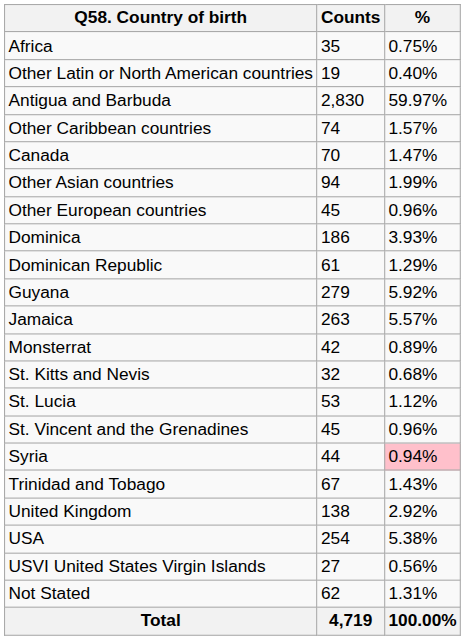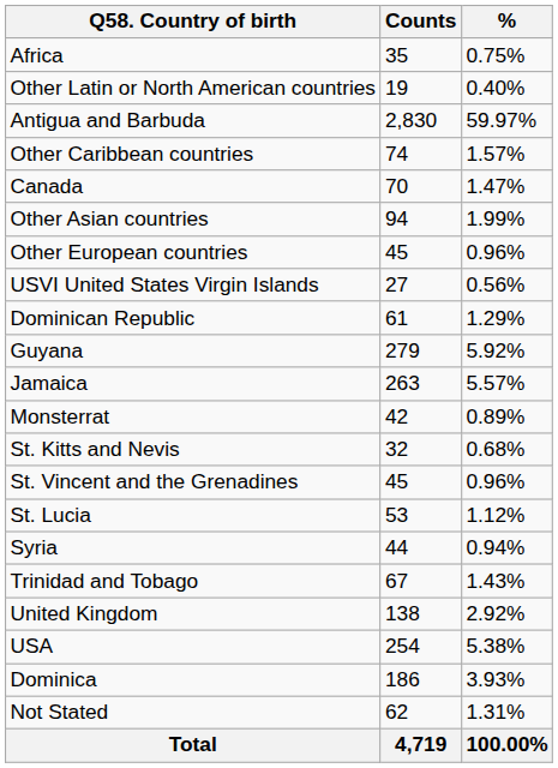rows swapped: Dominica <-> USVI United States Virgin Islands
rows swapped: St. Lucia <-> St. Vincent and the Grenadines
Syria | %: pink background -> no background
